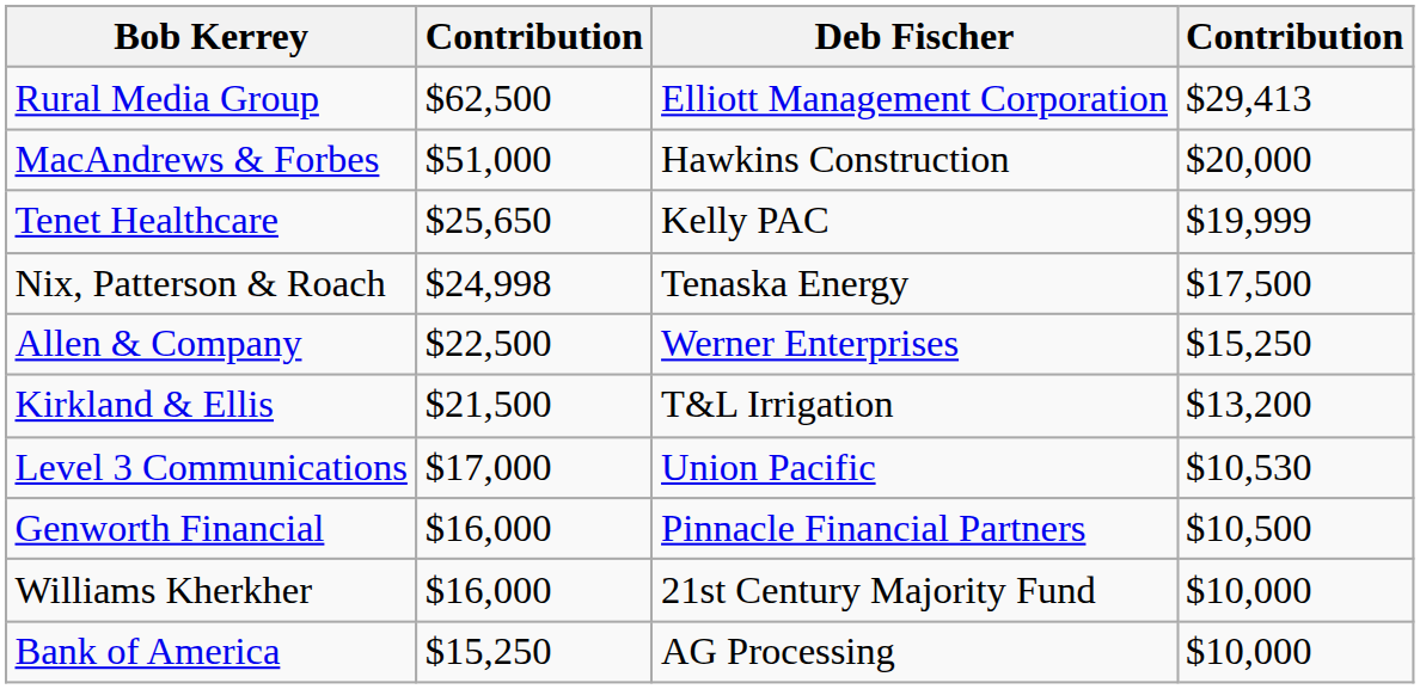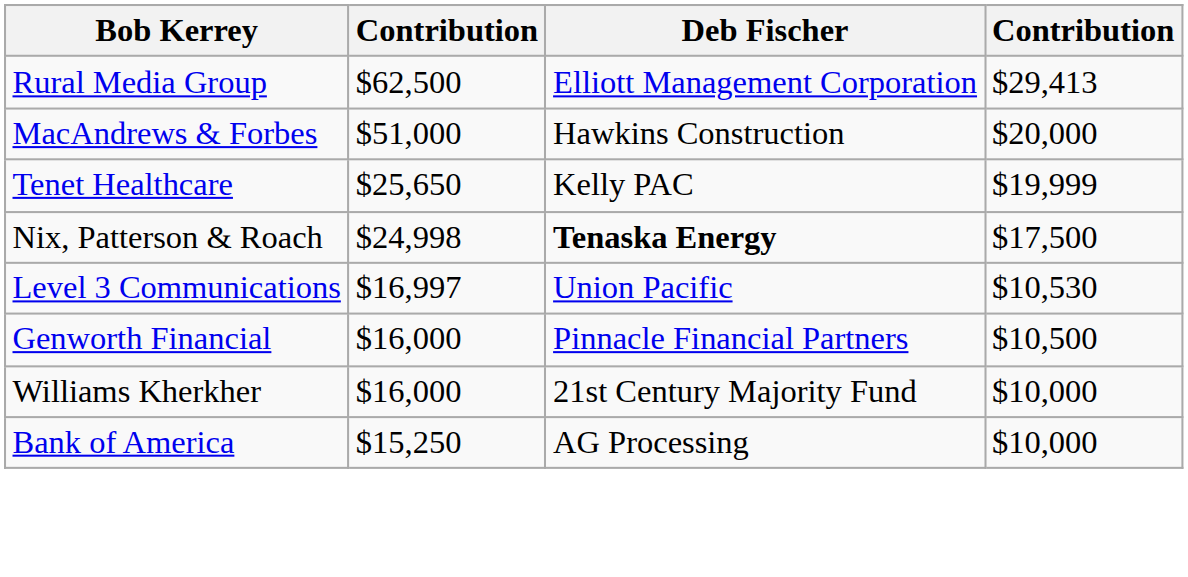Nix, Patterson & Roach | Deb Fischer: normal -> bold
- row: Allen & Company | $22,500 | Werner Enterprises | $15,250
- row: Kirkland & Ellis | $21,500 | T&L Irrigation | $13,200
Level 3 Communications | column 2: $17,000 -> $16,997
